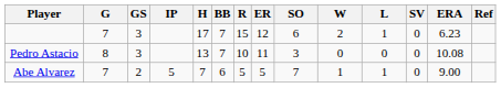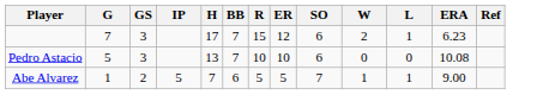- column: SV | 0 | 0 | 0
Pedro Astacio | G: 8 -> 5
Pedro Astacio | ER: 11 -> 10
Pedro Astacio | SO: 3 -> 6
Abe Alvarez | G: 7 -> 1
